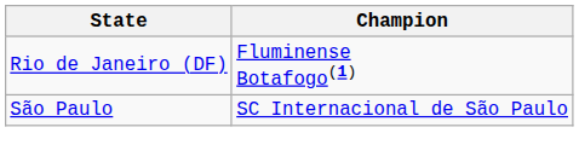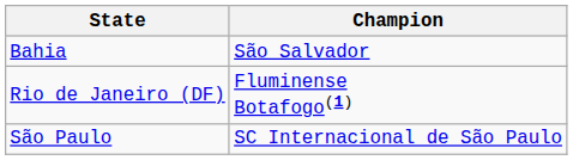+ row: Bahia | São Salvador
